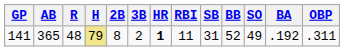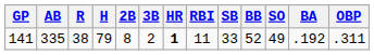141 | AB: 365 -> 335
141 | R: 48 -> 38
141 | H: khaki background -> no background
141 | SB: 31 -> 33
